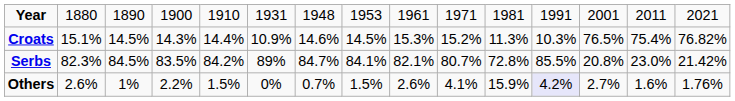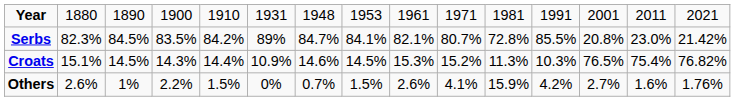rows swapped: Croats <-> Serbs
Others | column 12: lavender background -> no background
